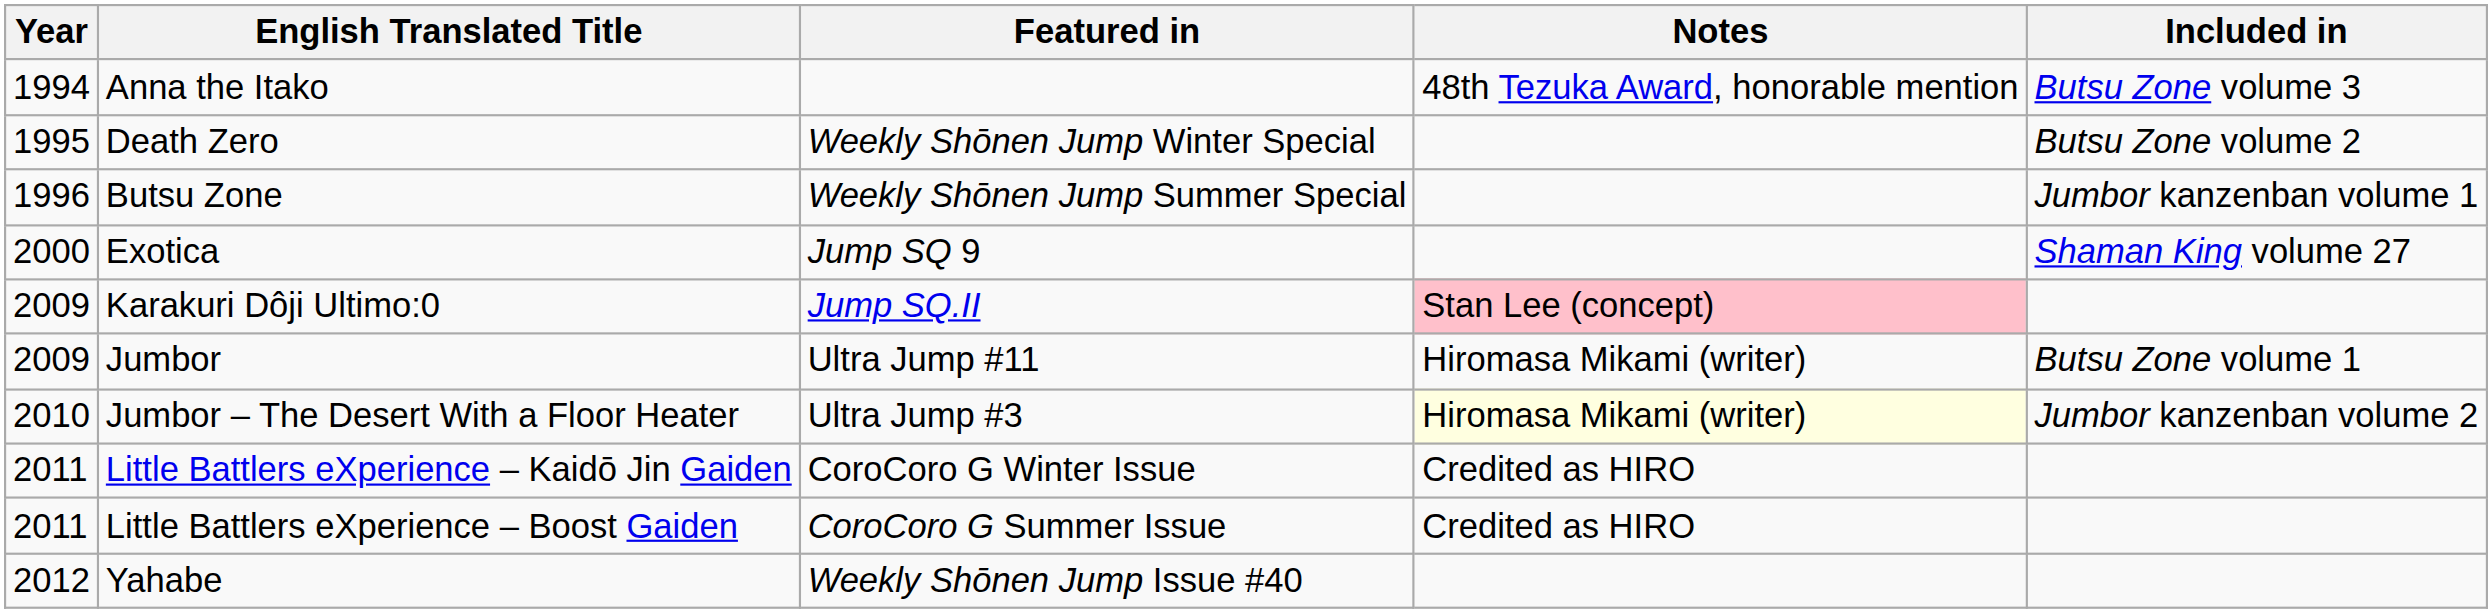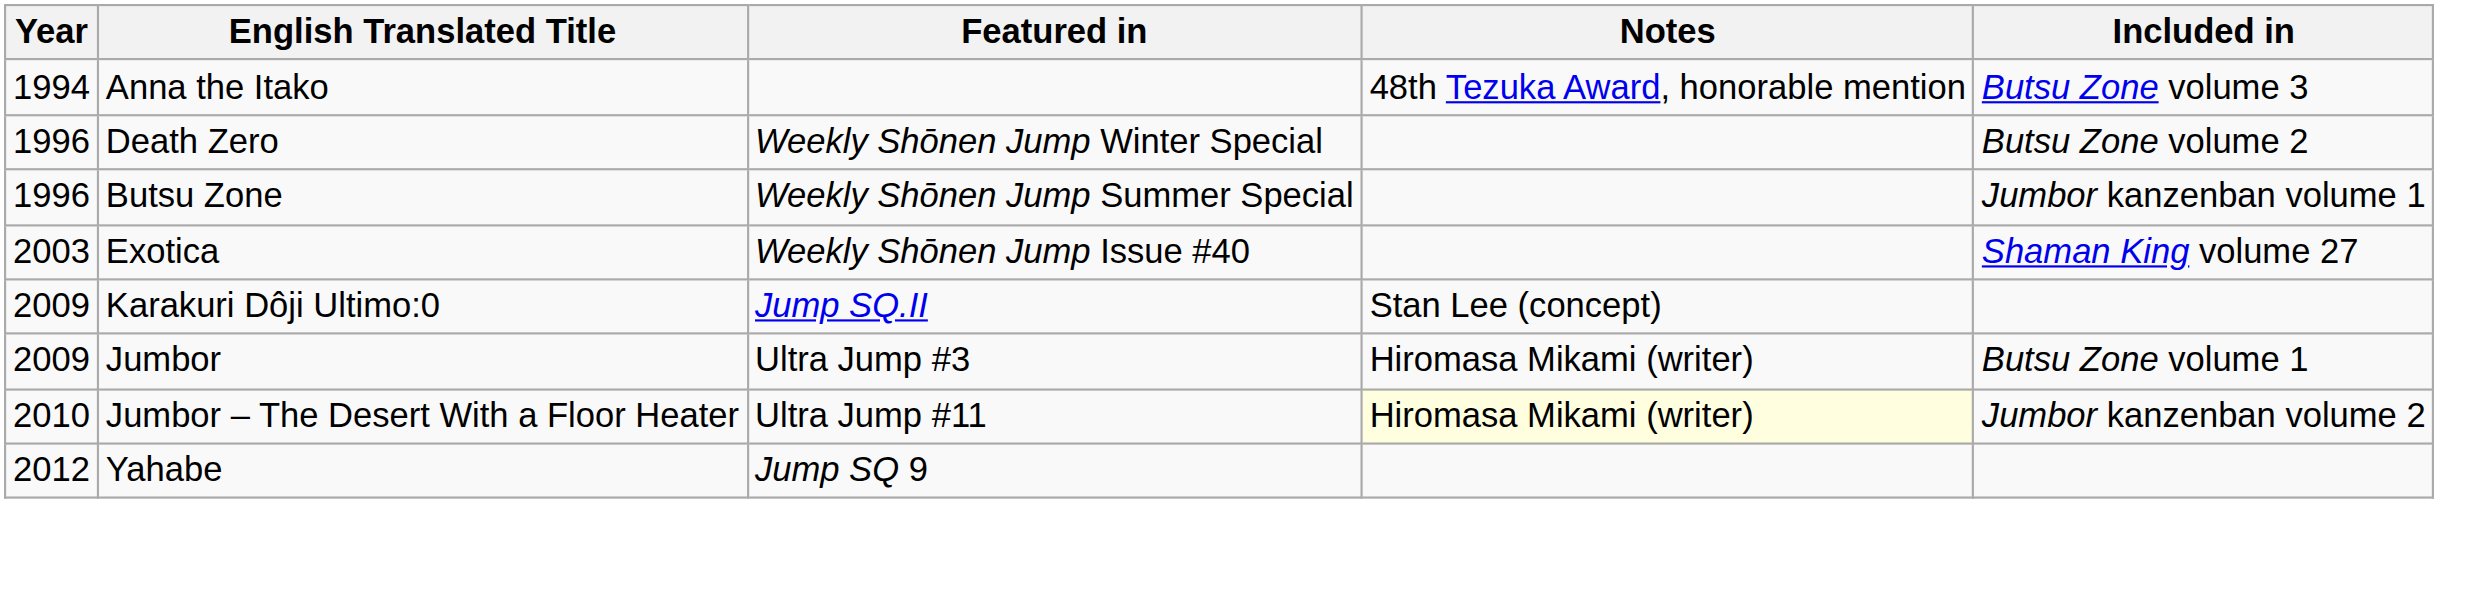Death Zero | Year: 1995 -> 1996
Exotica | Year: 2000 -> 2003
Exotica | Featured in: Jump SQ 9 -> Weekly Shōnen Jump Issue #40
Karakuri Dôji Ultimo:0 | Notes: pink background -> no background
Jumbor | Featured in: Ultra Jump #11 -> Ultra Jump #3
Jumbor – The Desert With a Floor Heater | Featured in: Ultra Jump #3 -> Ultra Jump #11
- row: 2011 | Little Battlers eXperience – Kaidō Jin Gaiden | CoroCoro G Winter Issue | Credited as HIRO
- row: 2011 | Little Battlers eXperience – Boost Gaiden | CoroCoro G Summer Issue | Credited as HIRO
Yahabe | Featured in: Weekly Shōnen Jump Issue #40 -> Jump SQ 9
